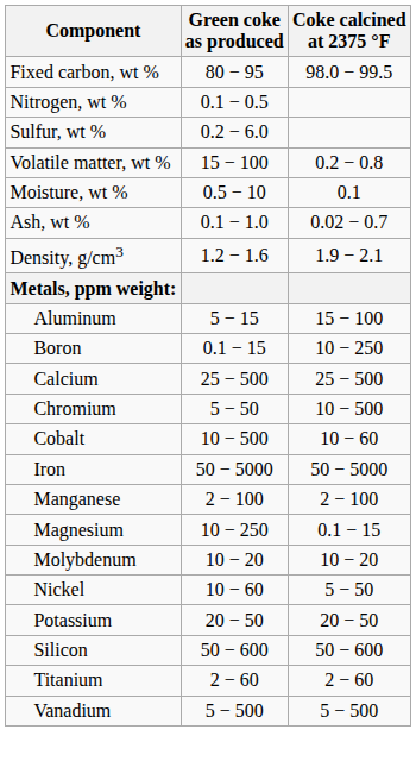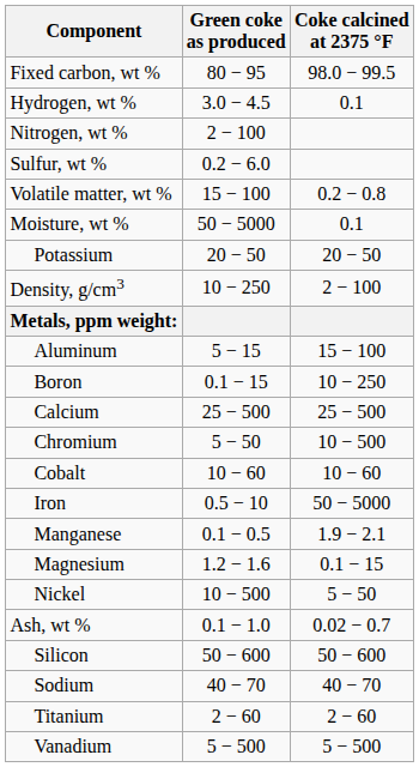+ row: Hydrogen, wt % | 3.0 − 4.5 | 0.1
Nitrogen, wt % | Green coke as produced: 0.1 − 0.5 -> 2 − 100
Moisture, wt % | Green coke as produced: 0.5 − 10 -> 50 − 5000
rows swapped: Ash, wt % <-> Potassium
Density, g/cm3 | Green coke as produced: 1.2 − 1.6 -> 10 − 250
Density, g/cm3 | Coke calcined at 2375 °F: 1.9 − 2.1 -> 2 − 100
Cobalt | Green coke as produced: 10 − 500 -> 10 − 60
Iron | Green coke as produced: 50 − 5000 -> 0.5 − 10
Manganese | Green coke as produced: 2 − 100 -> 0.1 − 0.5
Manganese | Coke calcined at 2375 °F: 2 − 100 -> 1.9 − 2.1
Magnesium | Green coke as produced: 10 − 250 -> 1.2 − 1.6
- row: Molybdenum | 10 − 20 | 10 − 20
Nickel | Green coke as produced: 10 − 60 -> 10 − 500
+ row: Sodium | 40 − 70 | 40 − 70
